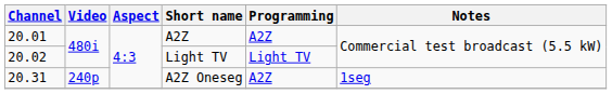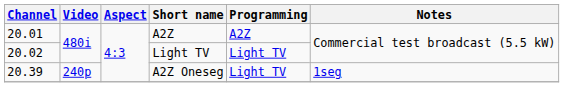A2Z Oneseg | Channel: 20.31 -> 20.39
A2Z Oneseg | Programming: A2Z -> Light TV
